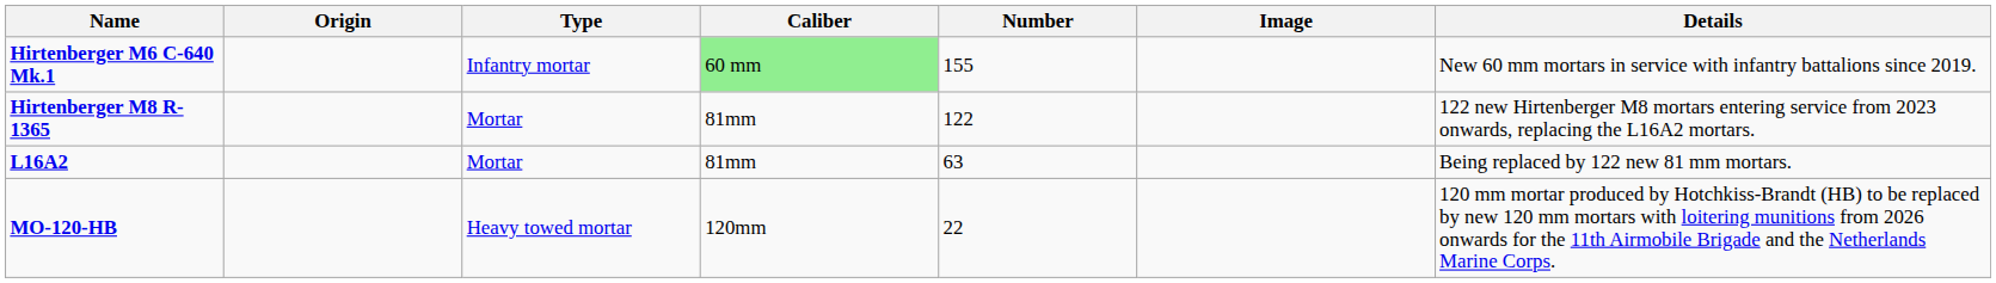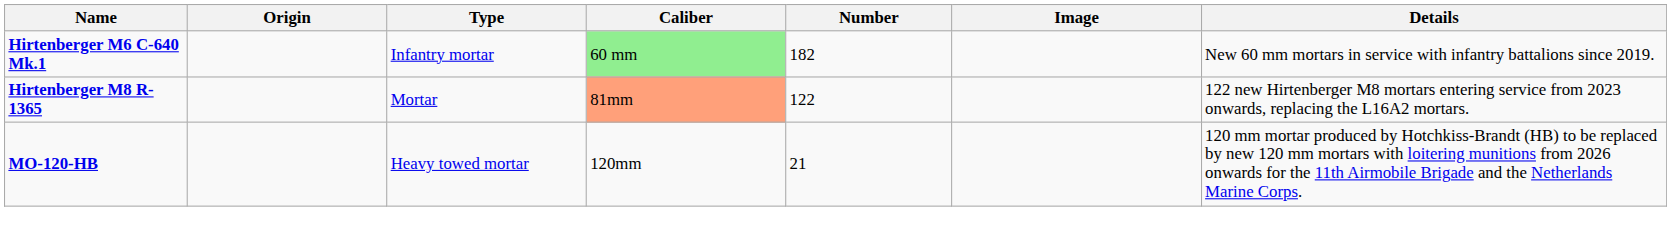Hirtenberger M6 C-640 Mk.1 | Number: 155 -> 182
Hirtenberger M8 R-1365 | Caliber: no background -> lightsalmon background
- row: L16A2 | Mortar | 81mm | 63 | Being replaced by 122 new 81 mm mortars.
MO-120-HB | Number: 22 -> 21
